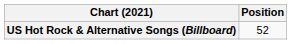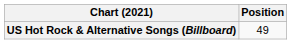US Hot Rock & Alternative Songs (Billboard) | Position: 52 -> 49
